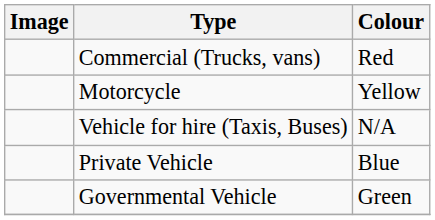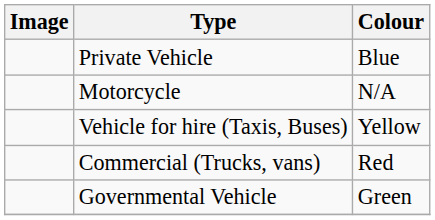rows swapped: Private Vehicle <-> Commercial (Trucks, vans)
Motorcycle | Colour: Yellow -> N/A
Vehicle for hire (Taxis, Buses) | Colour: N/A -> Yellow
